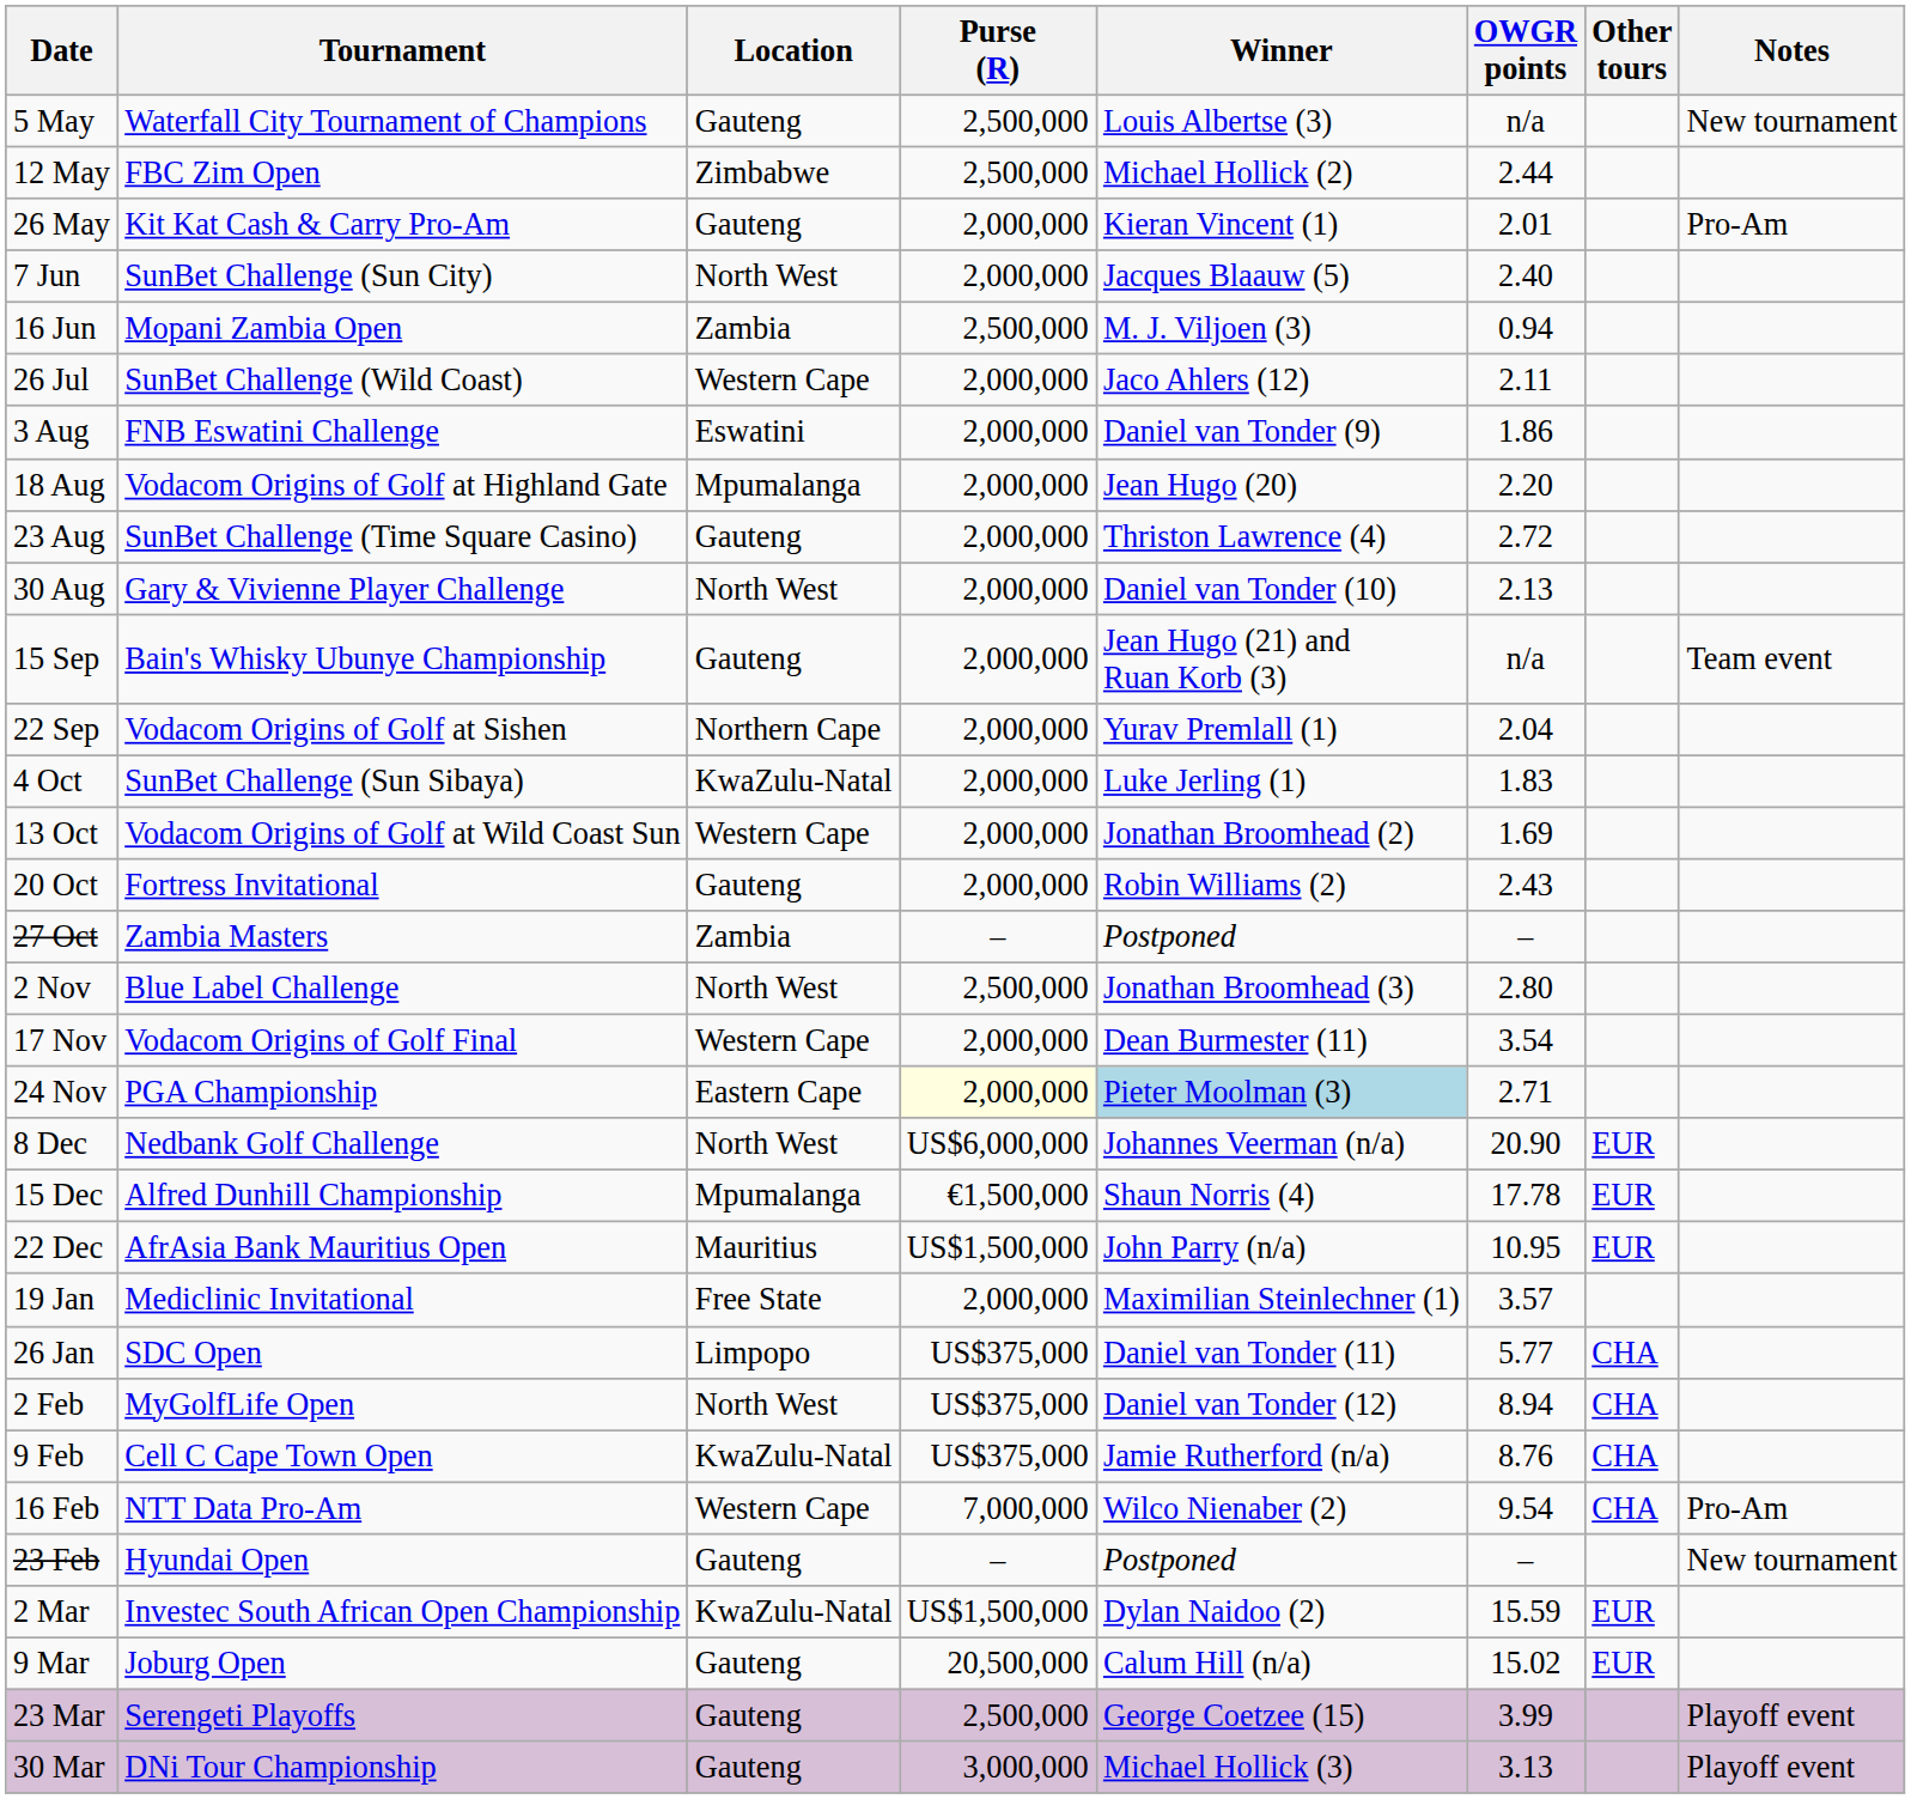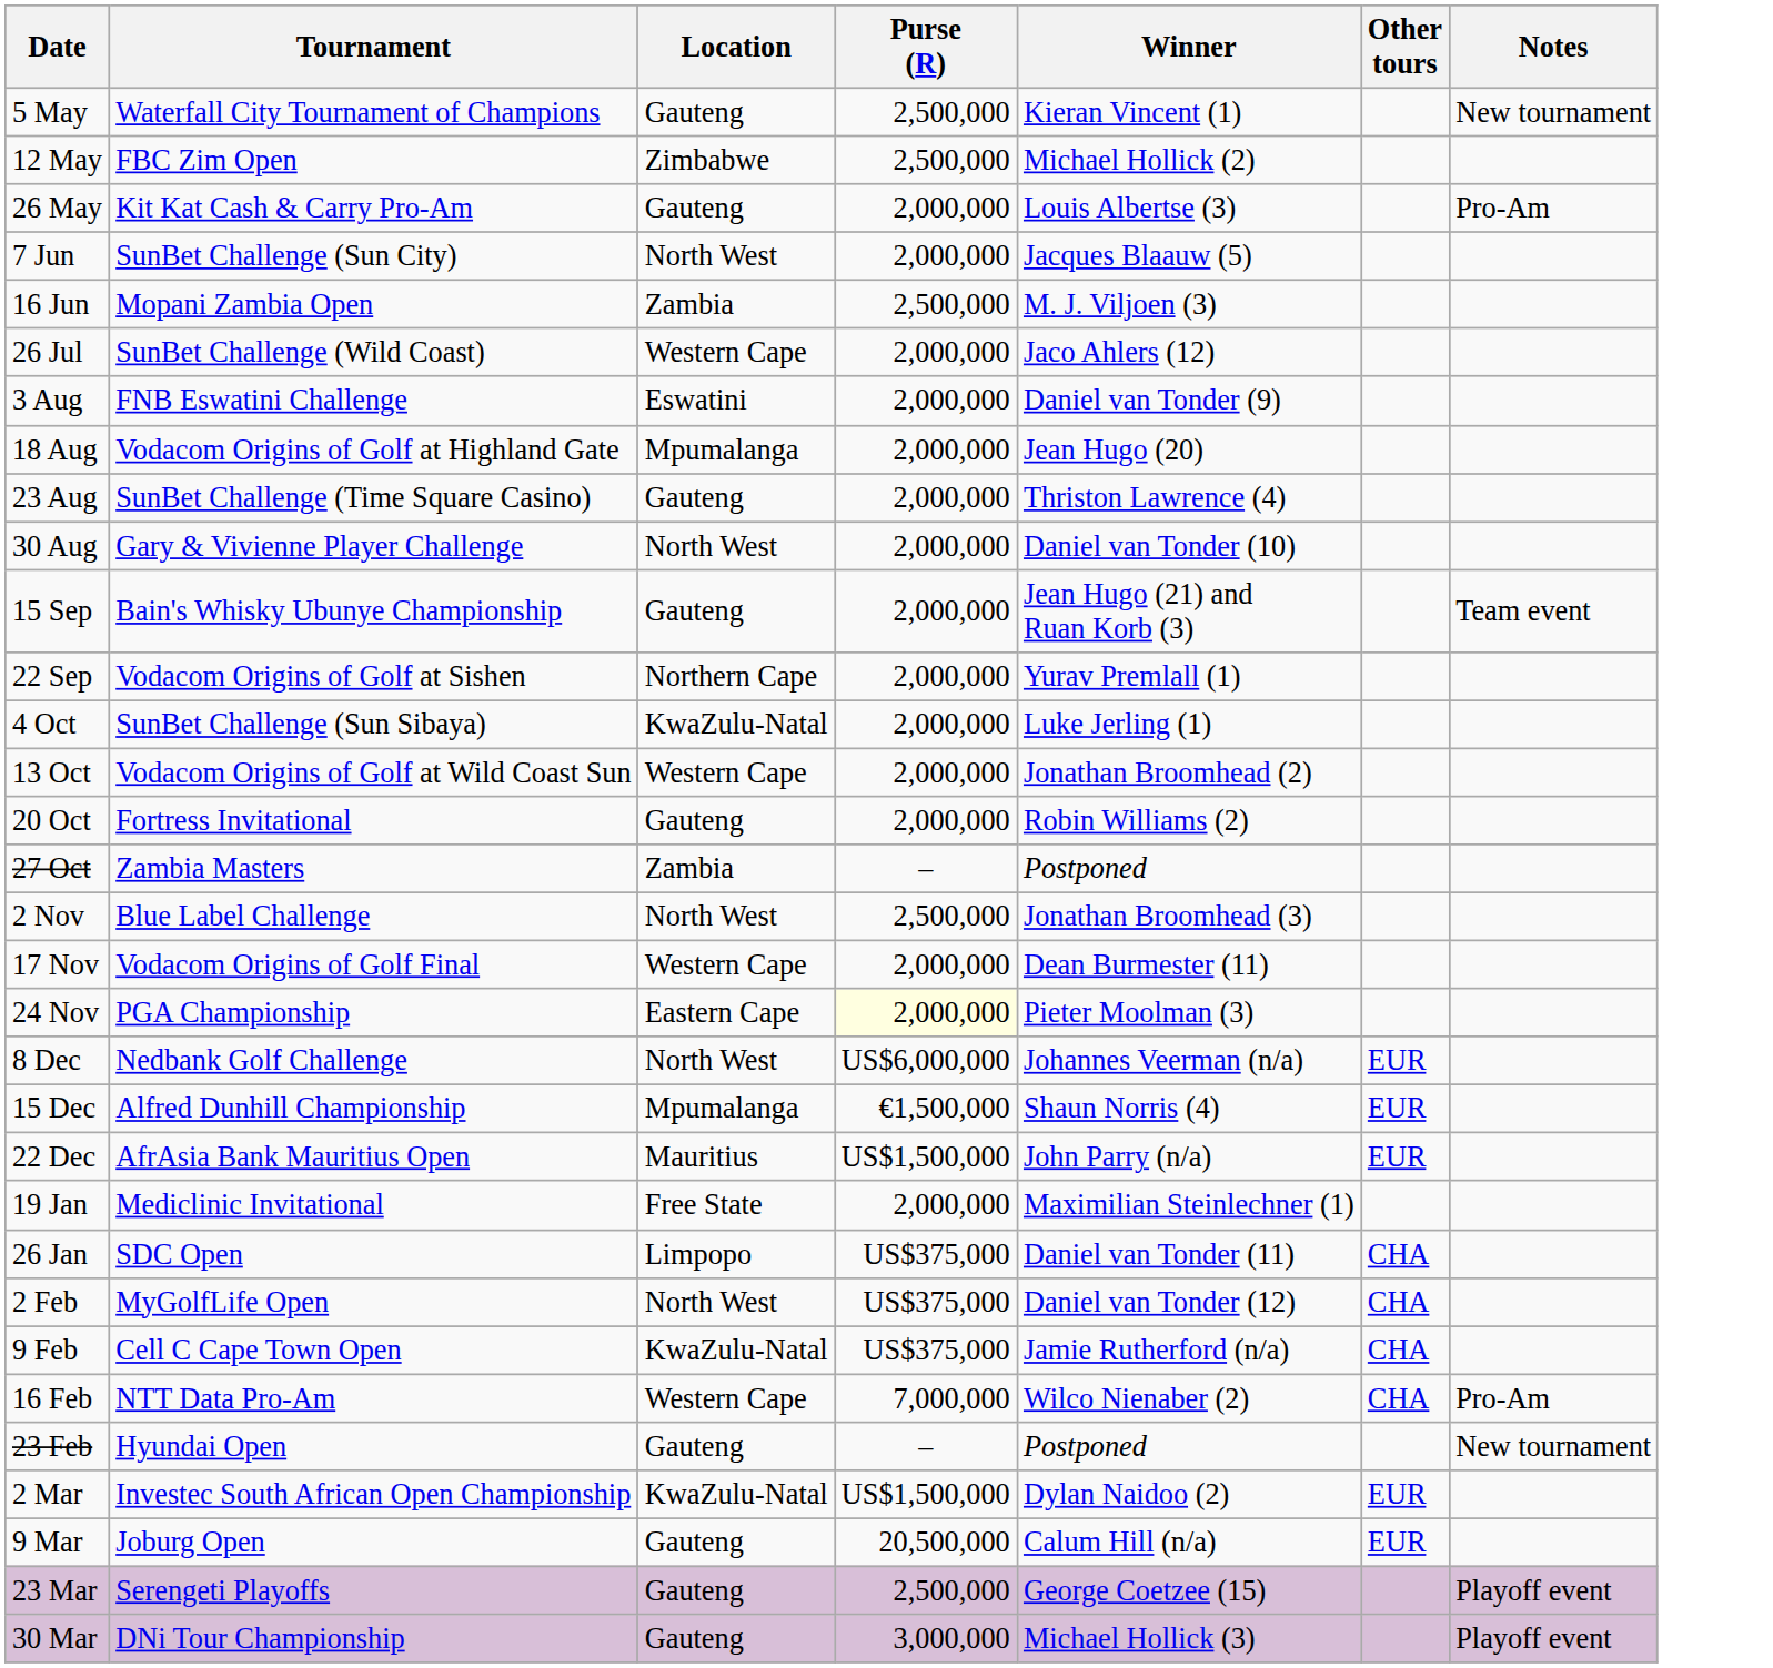- column: OWGR points | n/a | 2.44 | 2.01 | 2.40 | 0.94 | 2.11 | 1.86 | 2.20 | 2.72 | 2.13 | n/a | 2.04 | 1.83 | 1.69 | 2.43 | – | 2.80 | 3.54 | 2.71 | 20.90 | 17.78 | 10.95 | 3.57 | 5.77 | 8.94 | 8.76 | 9.54 | – | 15.59 | 15.02 | 3.99 | 3.13
5 May | Winner: Louis Albertse (3) -> Kieran Vincent (1)
26 May | Winner: Kieran Vincent (1) -> Louis Albertse (3)
24 Nov | Winner: lightblue background -> no background
